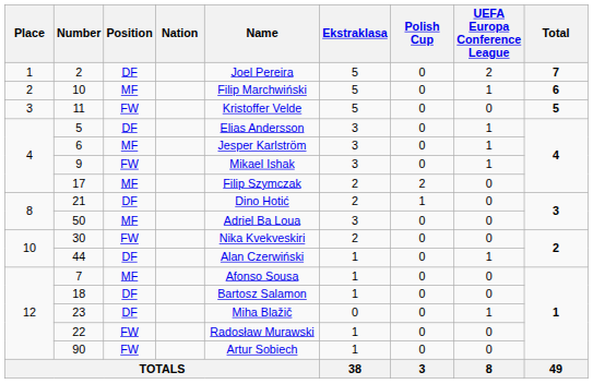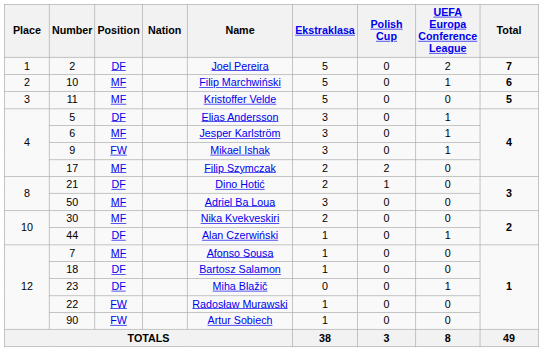11 | Position: FW -> MF
30 | Position: FW -> MF
